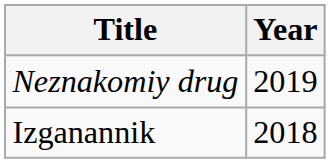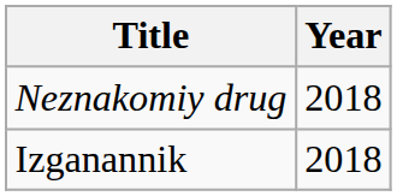Neznakomiy drug | Year: 2019 -> 2018
